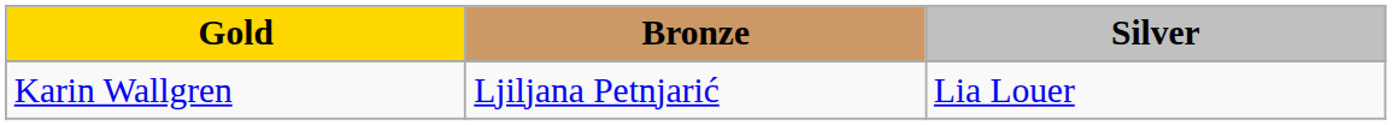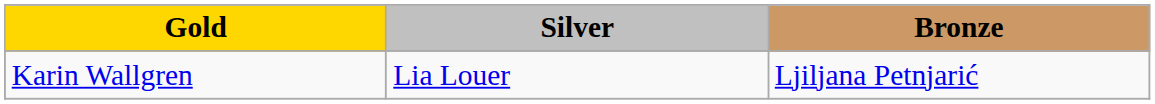columns swapped: Silver <-> Bronze
